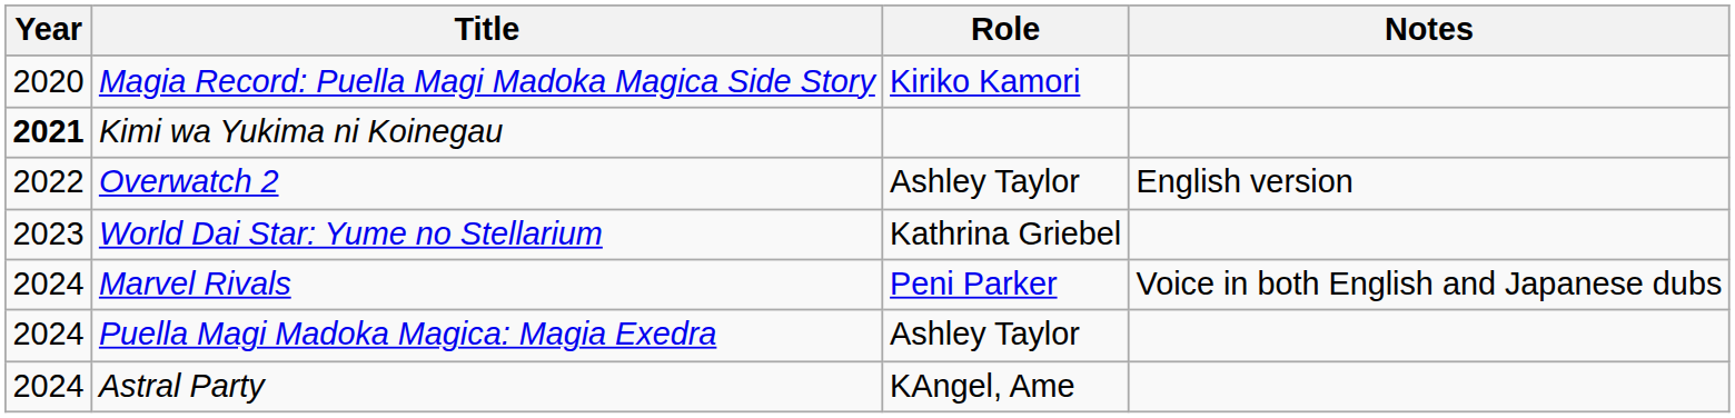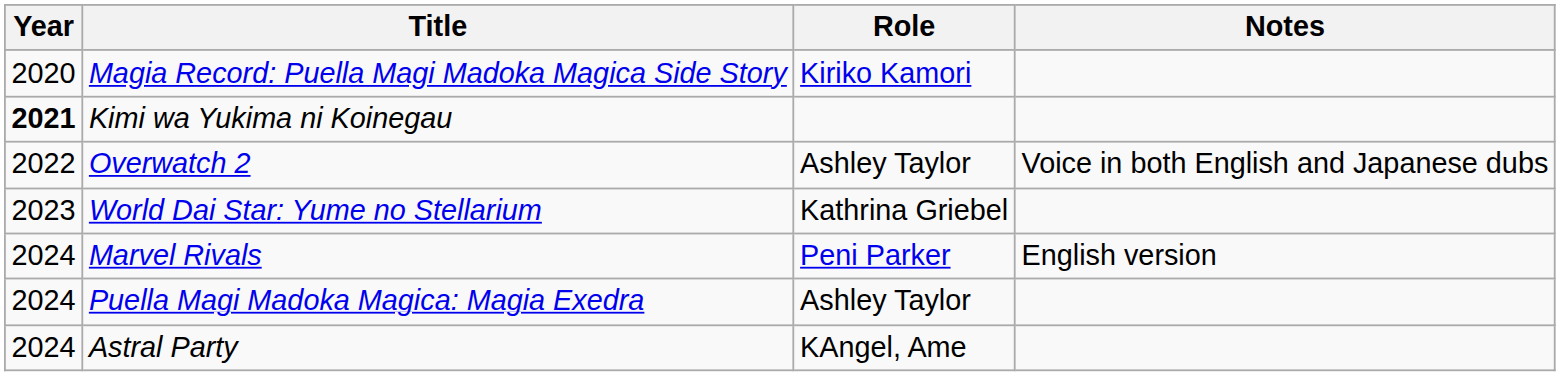Overwatch 2 | Notes: English version -> Voice in both English and Japanese dubs
Marvel Rivals | Notes: Voice in both English and Japanese dubs -> English version
